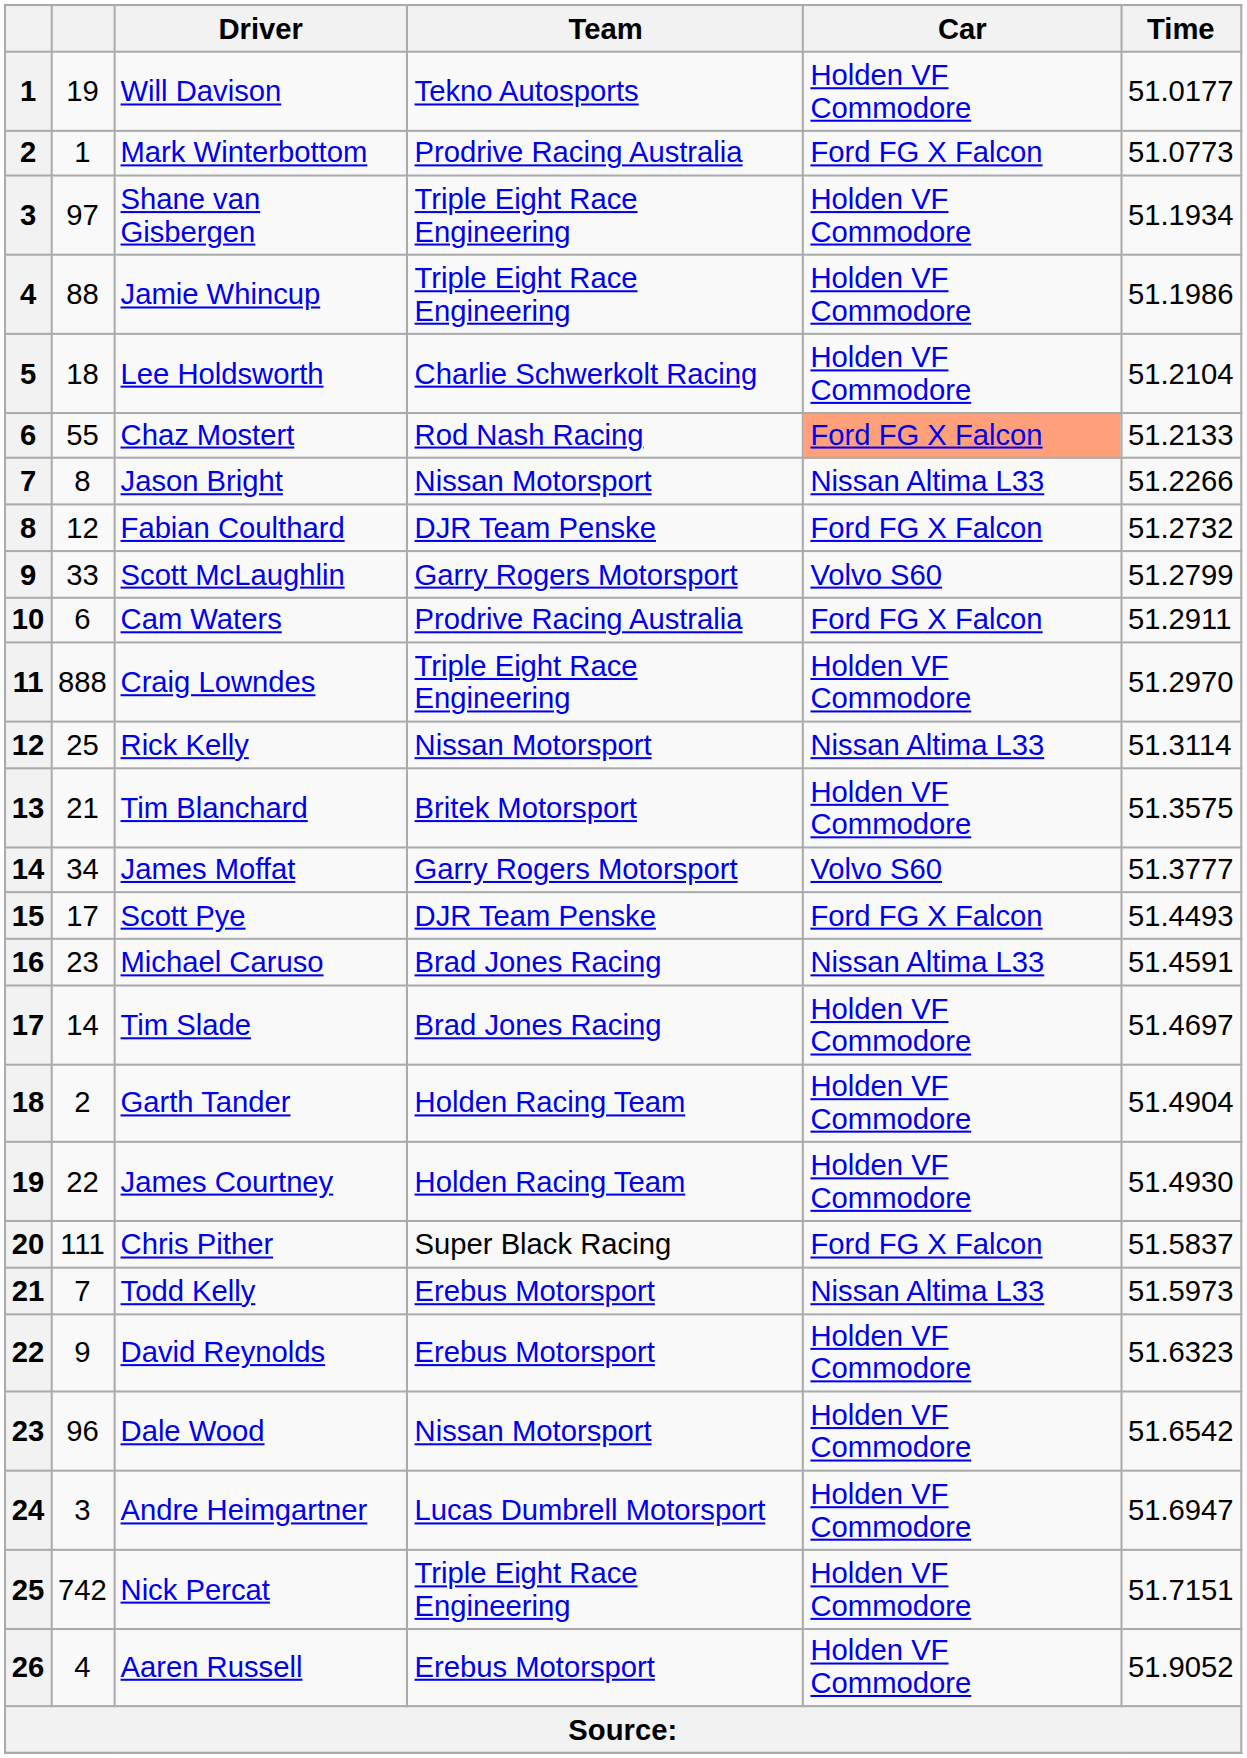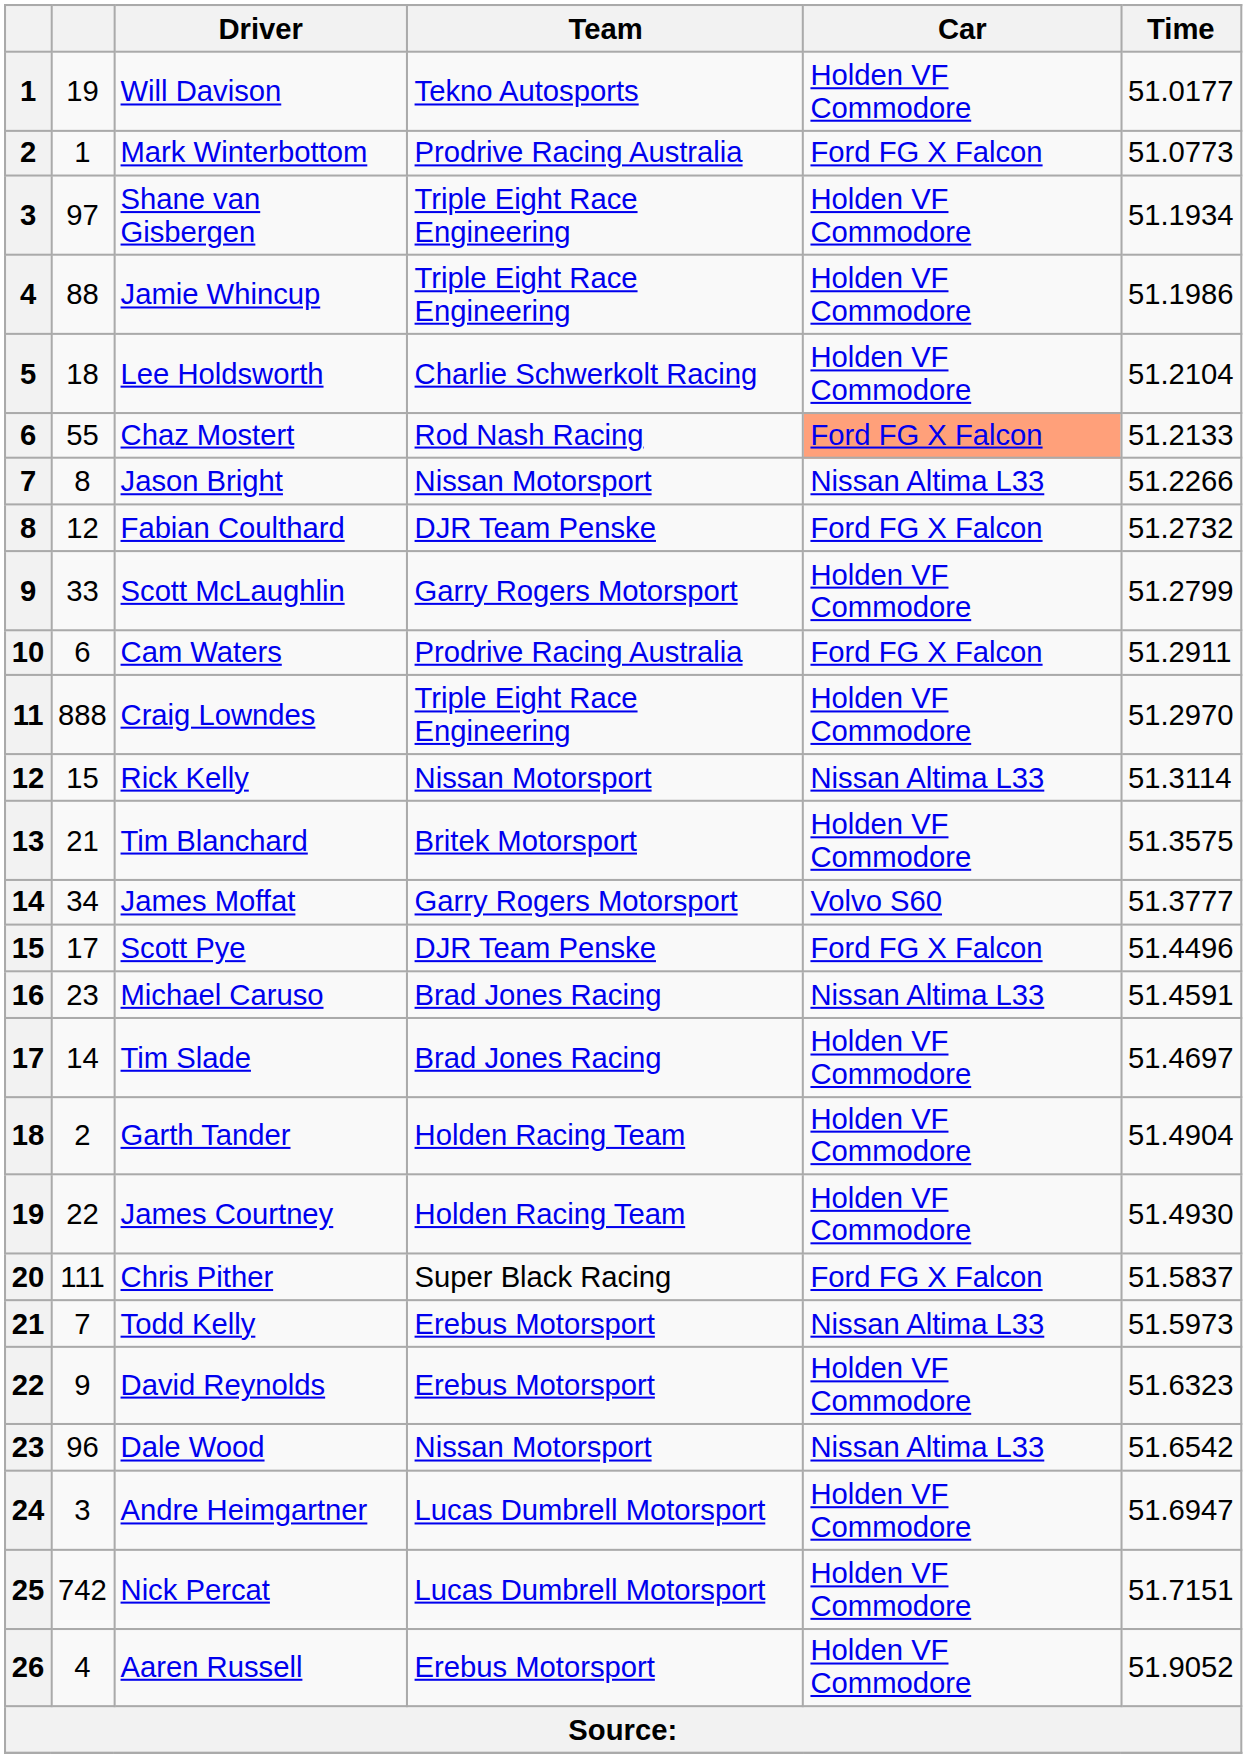Scott McLaughlin | Car: Volvo S60 -> Holden VF Commodore
Rick Kelly | column 2: 25 -> 15
Scott Pye | Time: 51.4493 -> 51.4496
Dale Wood | Car: Holden VF Commodore -> Nissan Altima L33
Nick Percat | Team: Triple Eight Race Engineering -> Lucas Dumbrell Motorsport
